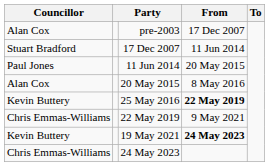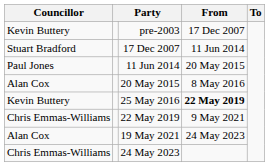pre-2003 | Councillor: Alan Cox -> Kevin Buttery
19 May 2021 | Councillor: Kevin Buttery -> Alan Cox
19 May 2021 | From: bold -> normal
